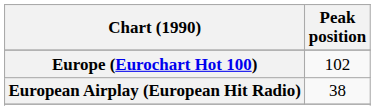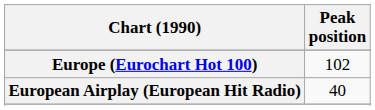European Airplay (European Hit Radio) | Peak position: 38 -> 40
